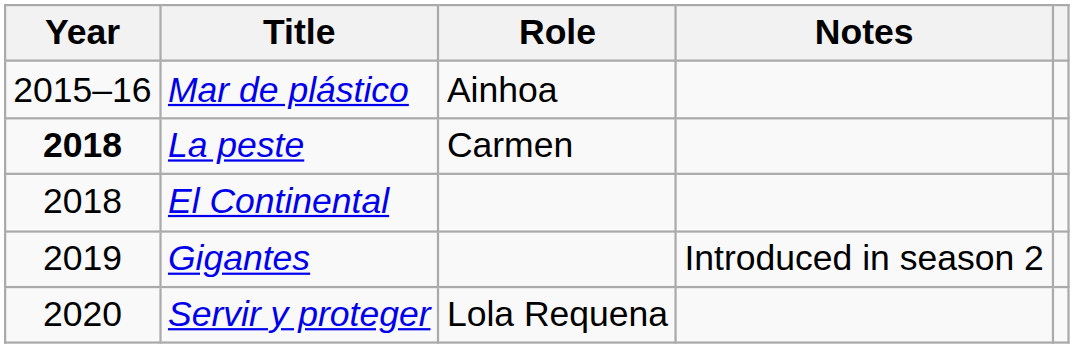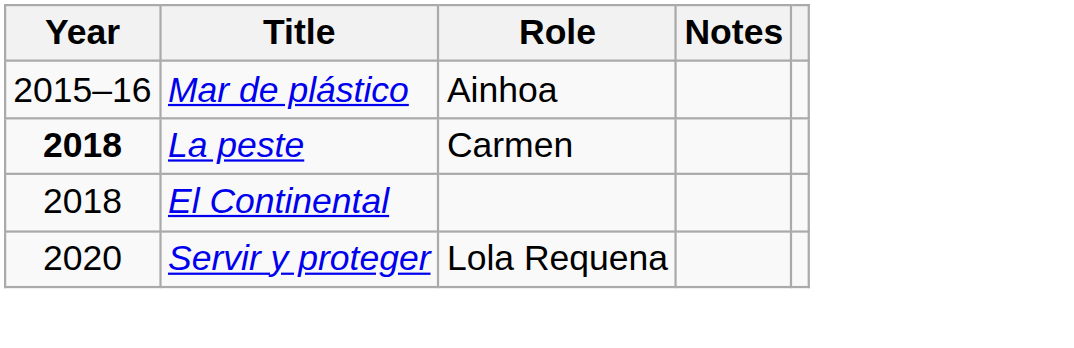- row: 2019 | Gigantes | Introduced in season 2
